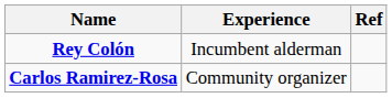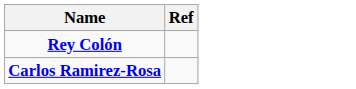- column: Experience | Incumbent alderman | Community organizer
